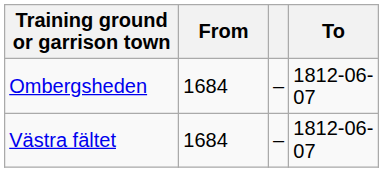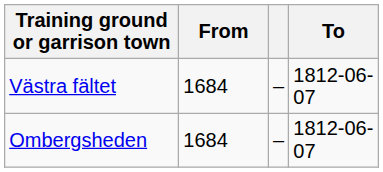rows swapped: Västra fältet <-> Ombergsheden
